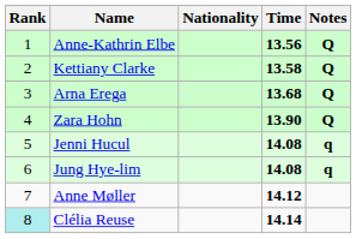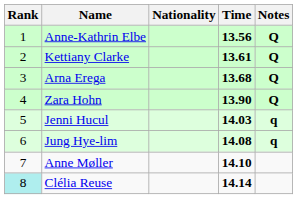Kettiany Clarke | Time: 13.58 -> 13.61
Jenni Hucul | Time: 14.08 -> 14.03
Anne Møller | Time: 14.12 -> 14.10
